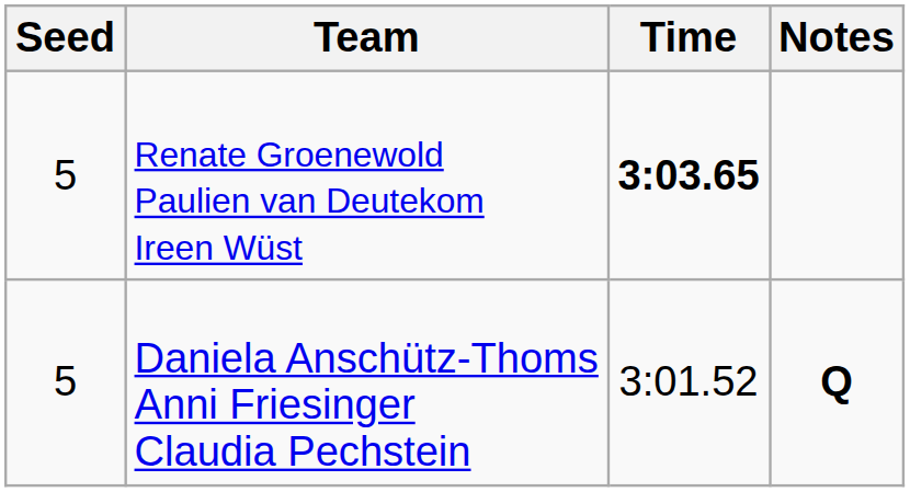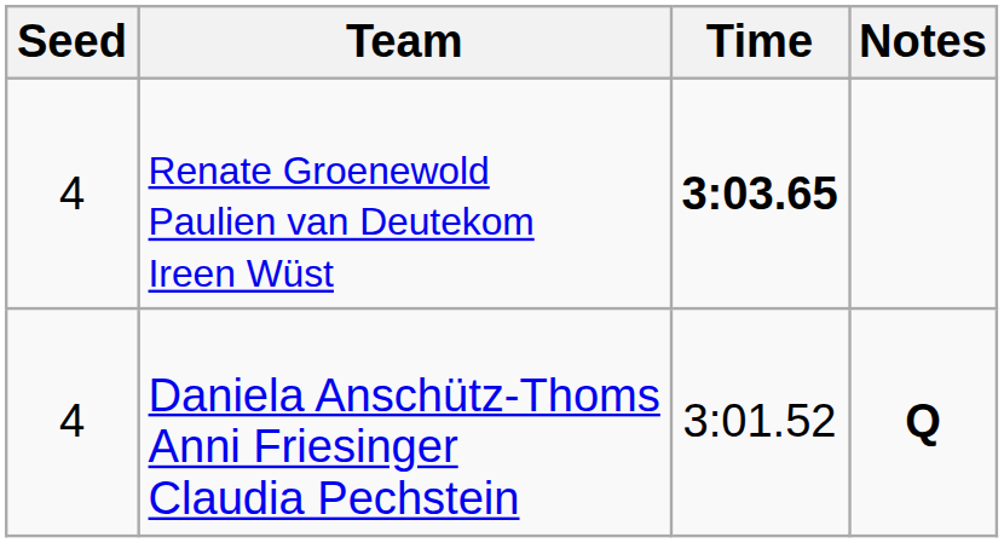Renate Groenewold Paulien van Deutekom Ireen Wüst | Seed: 5 -> 4
Daniela Anschütz-Thoms Anni Friesinger Claudia Pechstein | Seed: 5 -> 4
